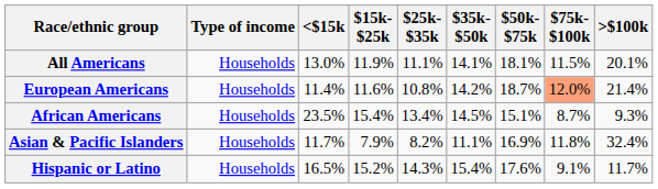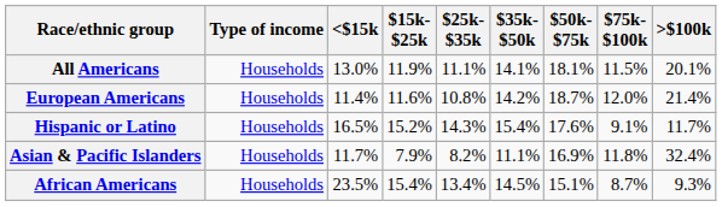European Americans | $75k- $100k: lightsalmon background -> no background
rows swapped: African Americans <-> Hispanic or Latino
